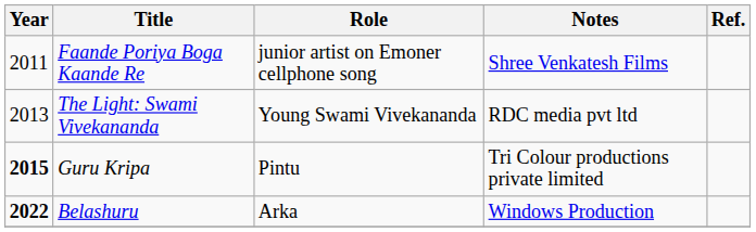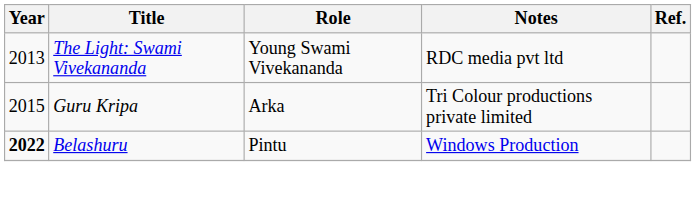- row: 2011 | Faande Poriya Boga Kaande Re | junior artist on Emoner cellphone song | Shree Venkatesh Films
Guru Kripa | Year: bold -> normal
Guru Kripa | Role: Pintu -> Arka
Belashuru | Role: Arka -> Pintu
